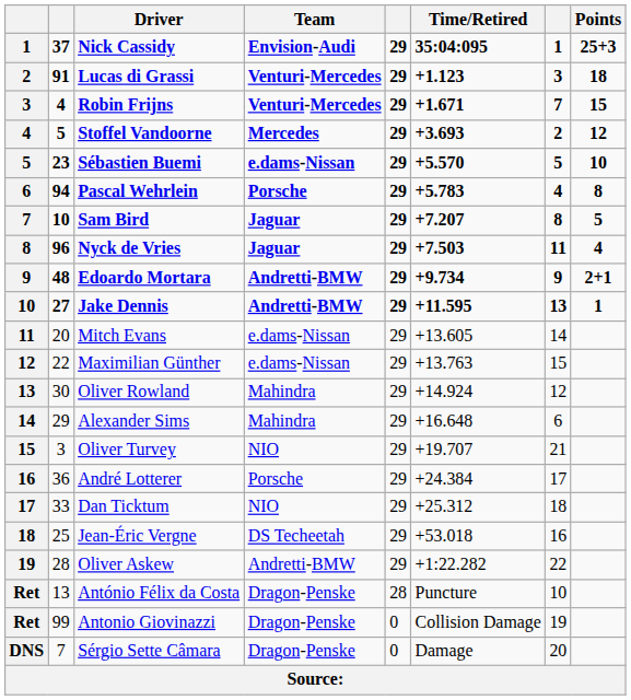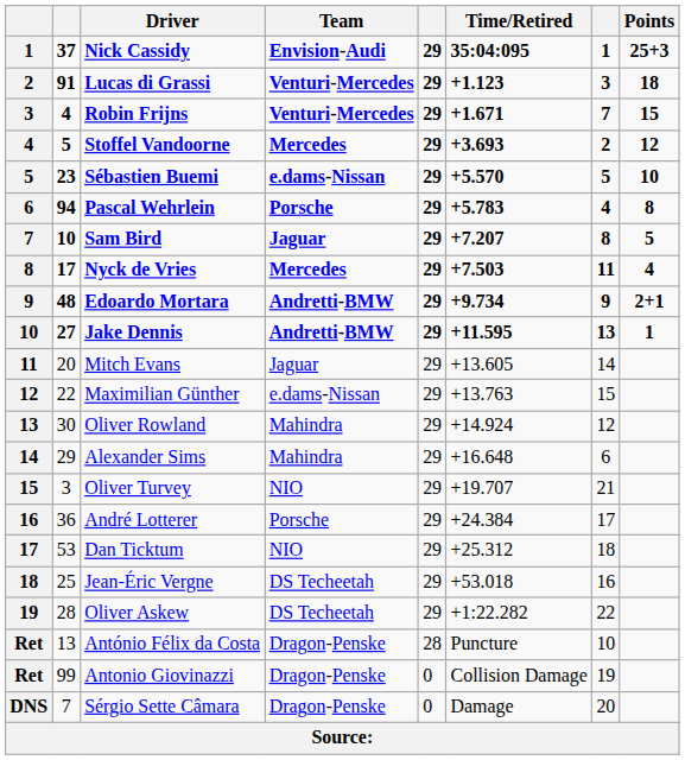Nyck de Vries | column 2: 96 -> 17
Nyck de Vries | Team: Jaguar -> Mercedes
Mitch Evans | Team: e.dams-Nissan -> Jaguar
Dan Ticktum | column 2: 33 -> 53
Oliver Askew | Team: Andretti-BMW -> DS Techeetah
